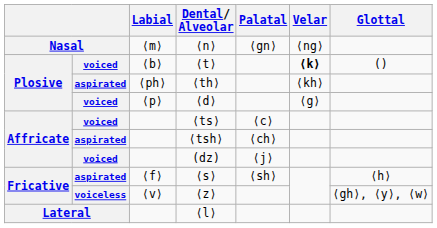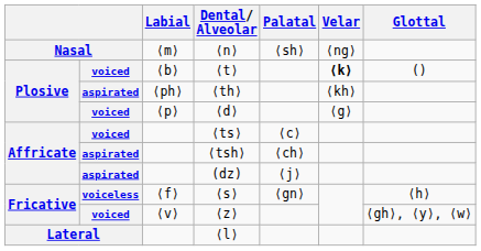⟨n⟩ | Palatal: ⟨gn⟩ -> ⟨sh⟩
(dz) | column 2: voiced -> aspirated
⟨s⟩ | column 2: aspirated -> voiceless
⟨s⟩ | Palatal: ⟨sh⟩ -> ⟨gn⟩
⟨z⟩ | column 2: voiceless -> voiced
